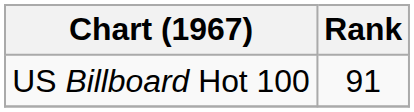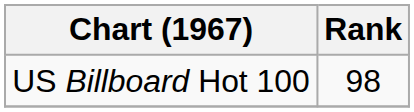US Billboard Hot 100 | Rank: 91 -> 98
